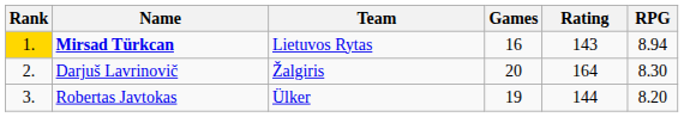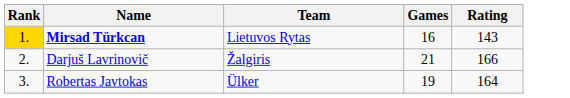- column: RPG | 8.94 | 8.30 | 8.20
Darjuš Lavrinovič | Games: 20 -> 21
Darjuš Lavrinovič | Rating: 164 -> 166
Robertas Javtokas | Rating: 144 -> 164
